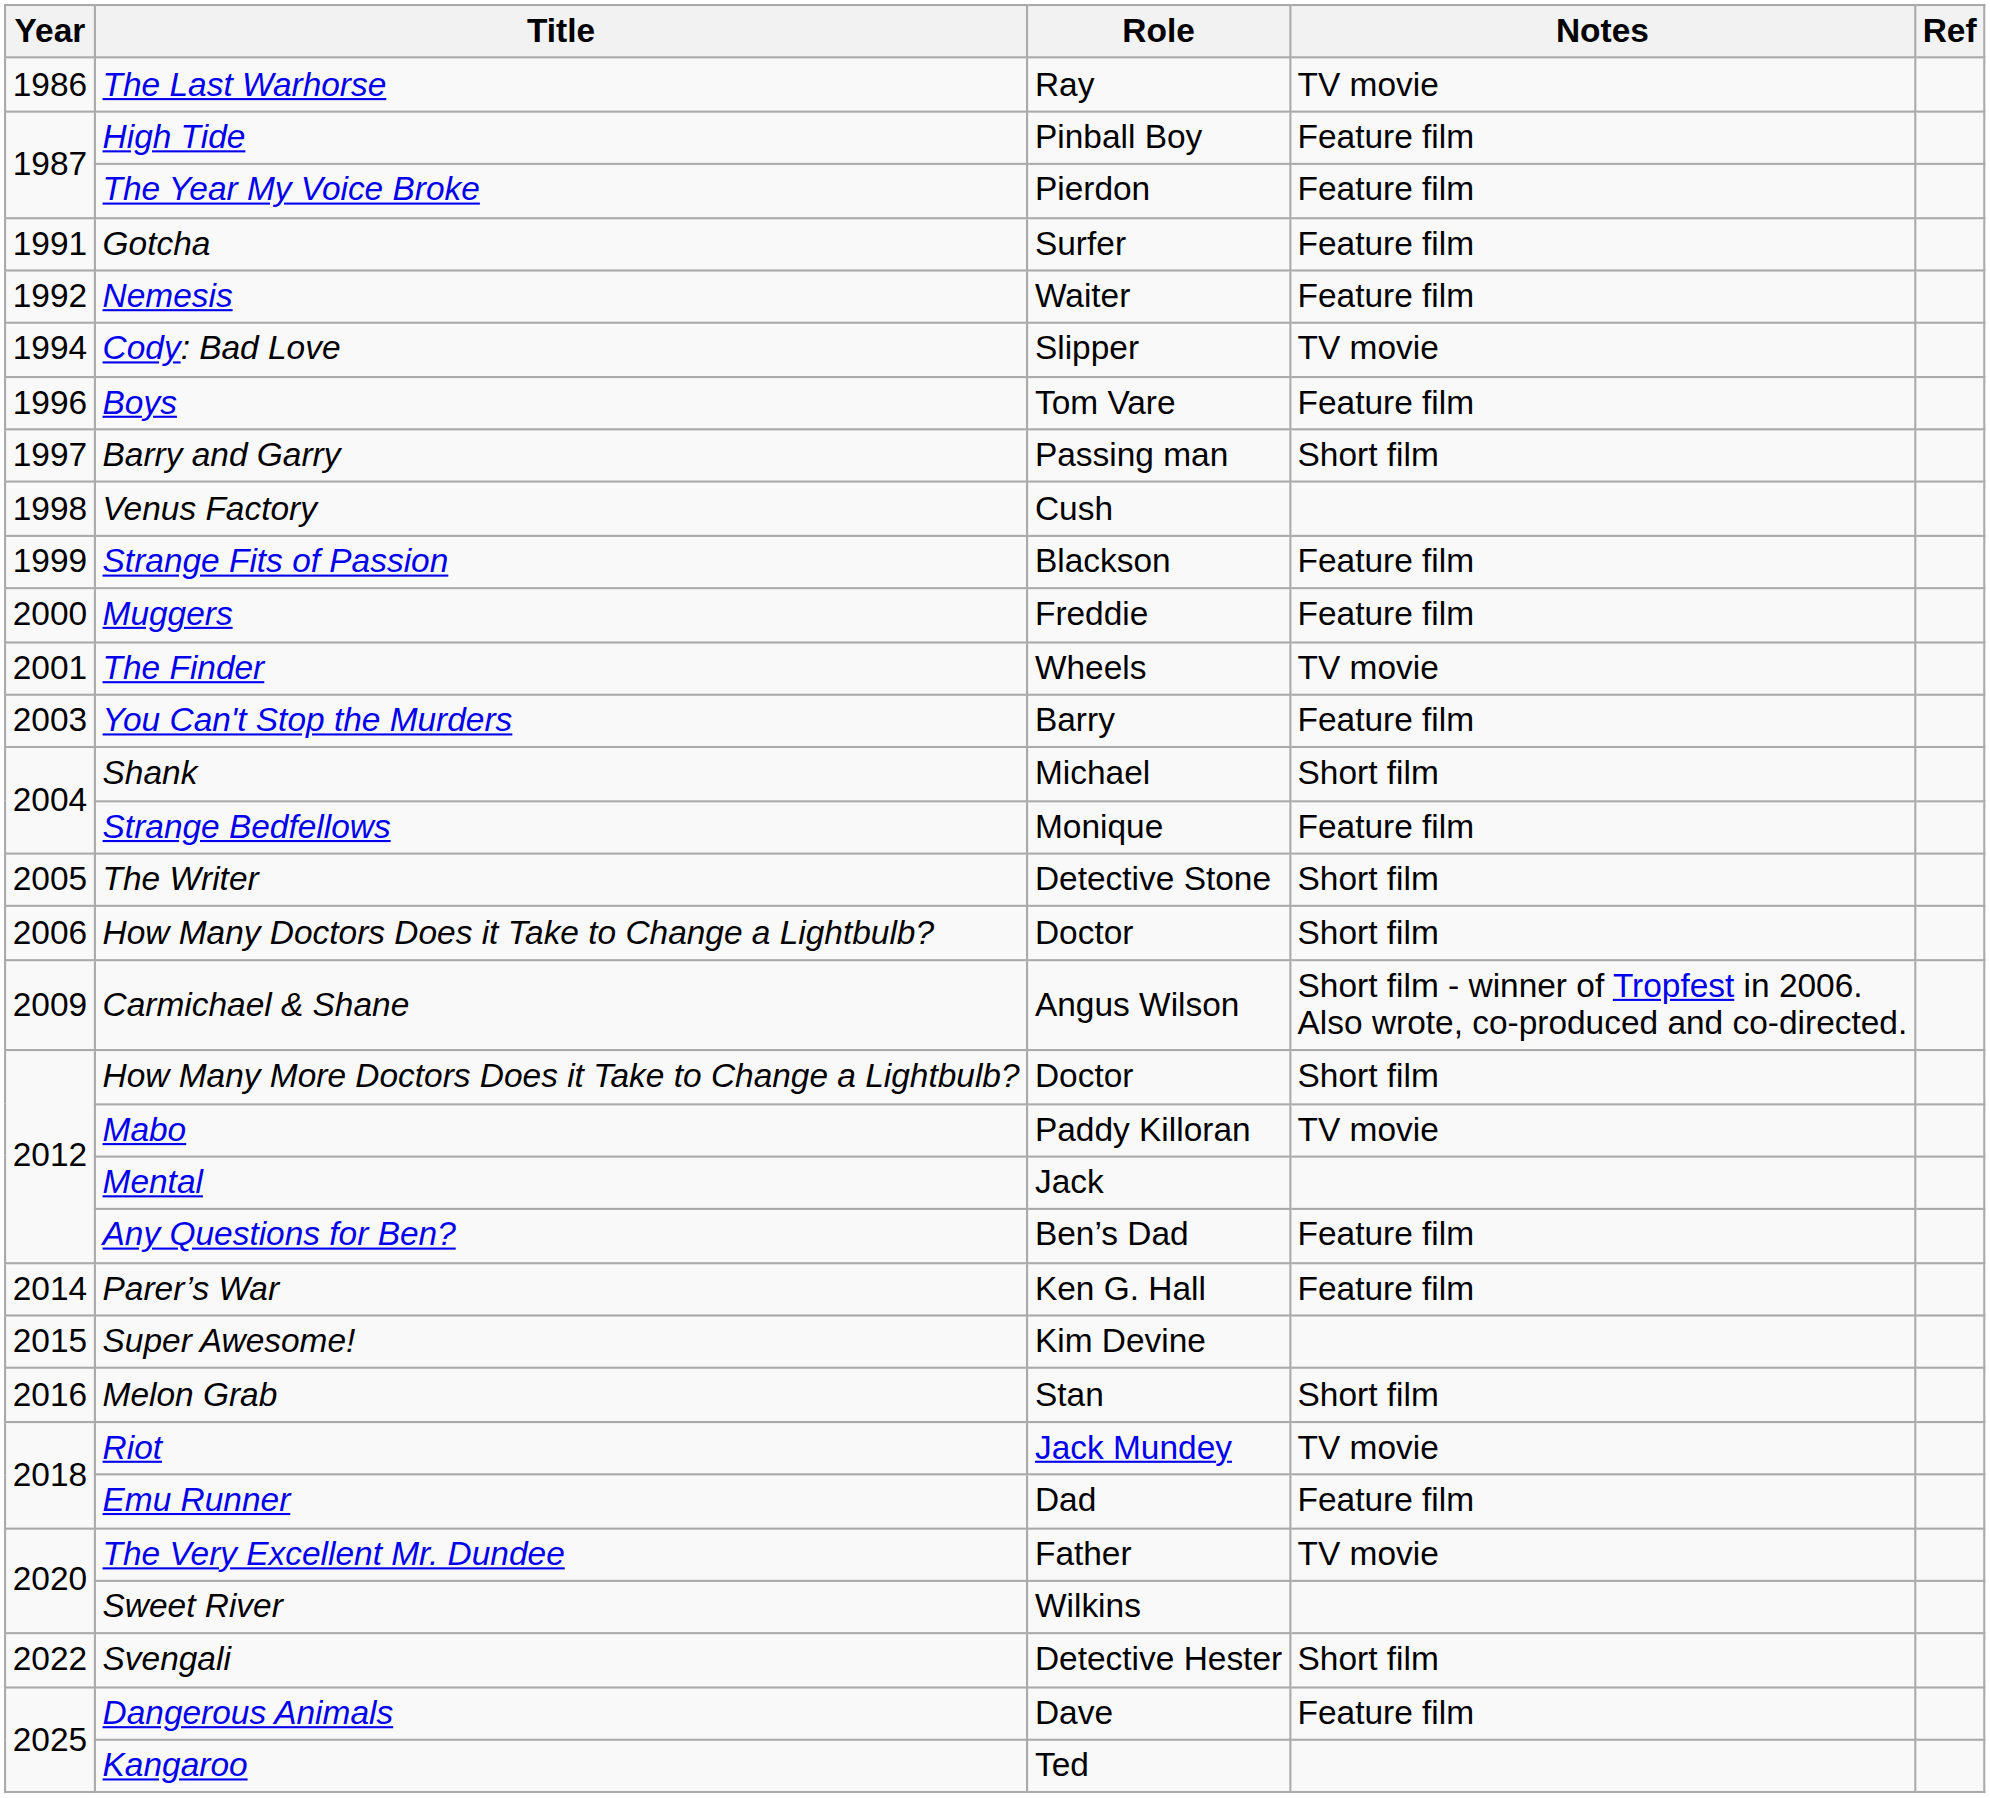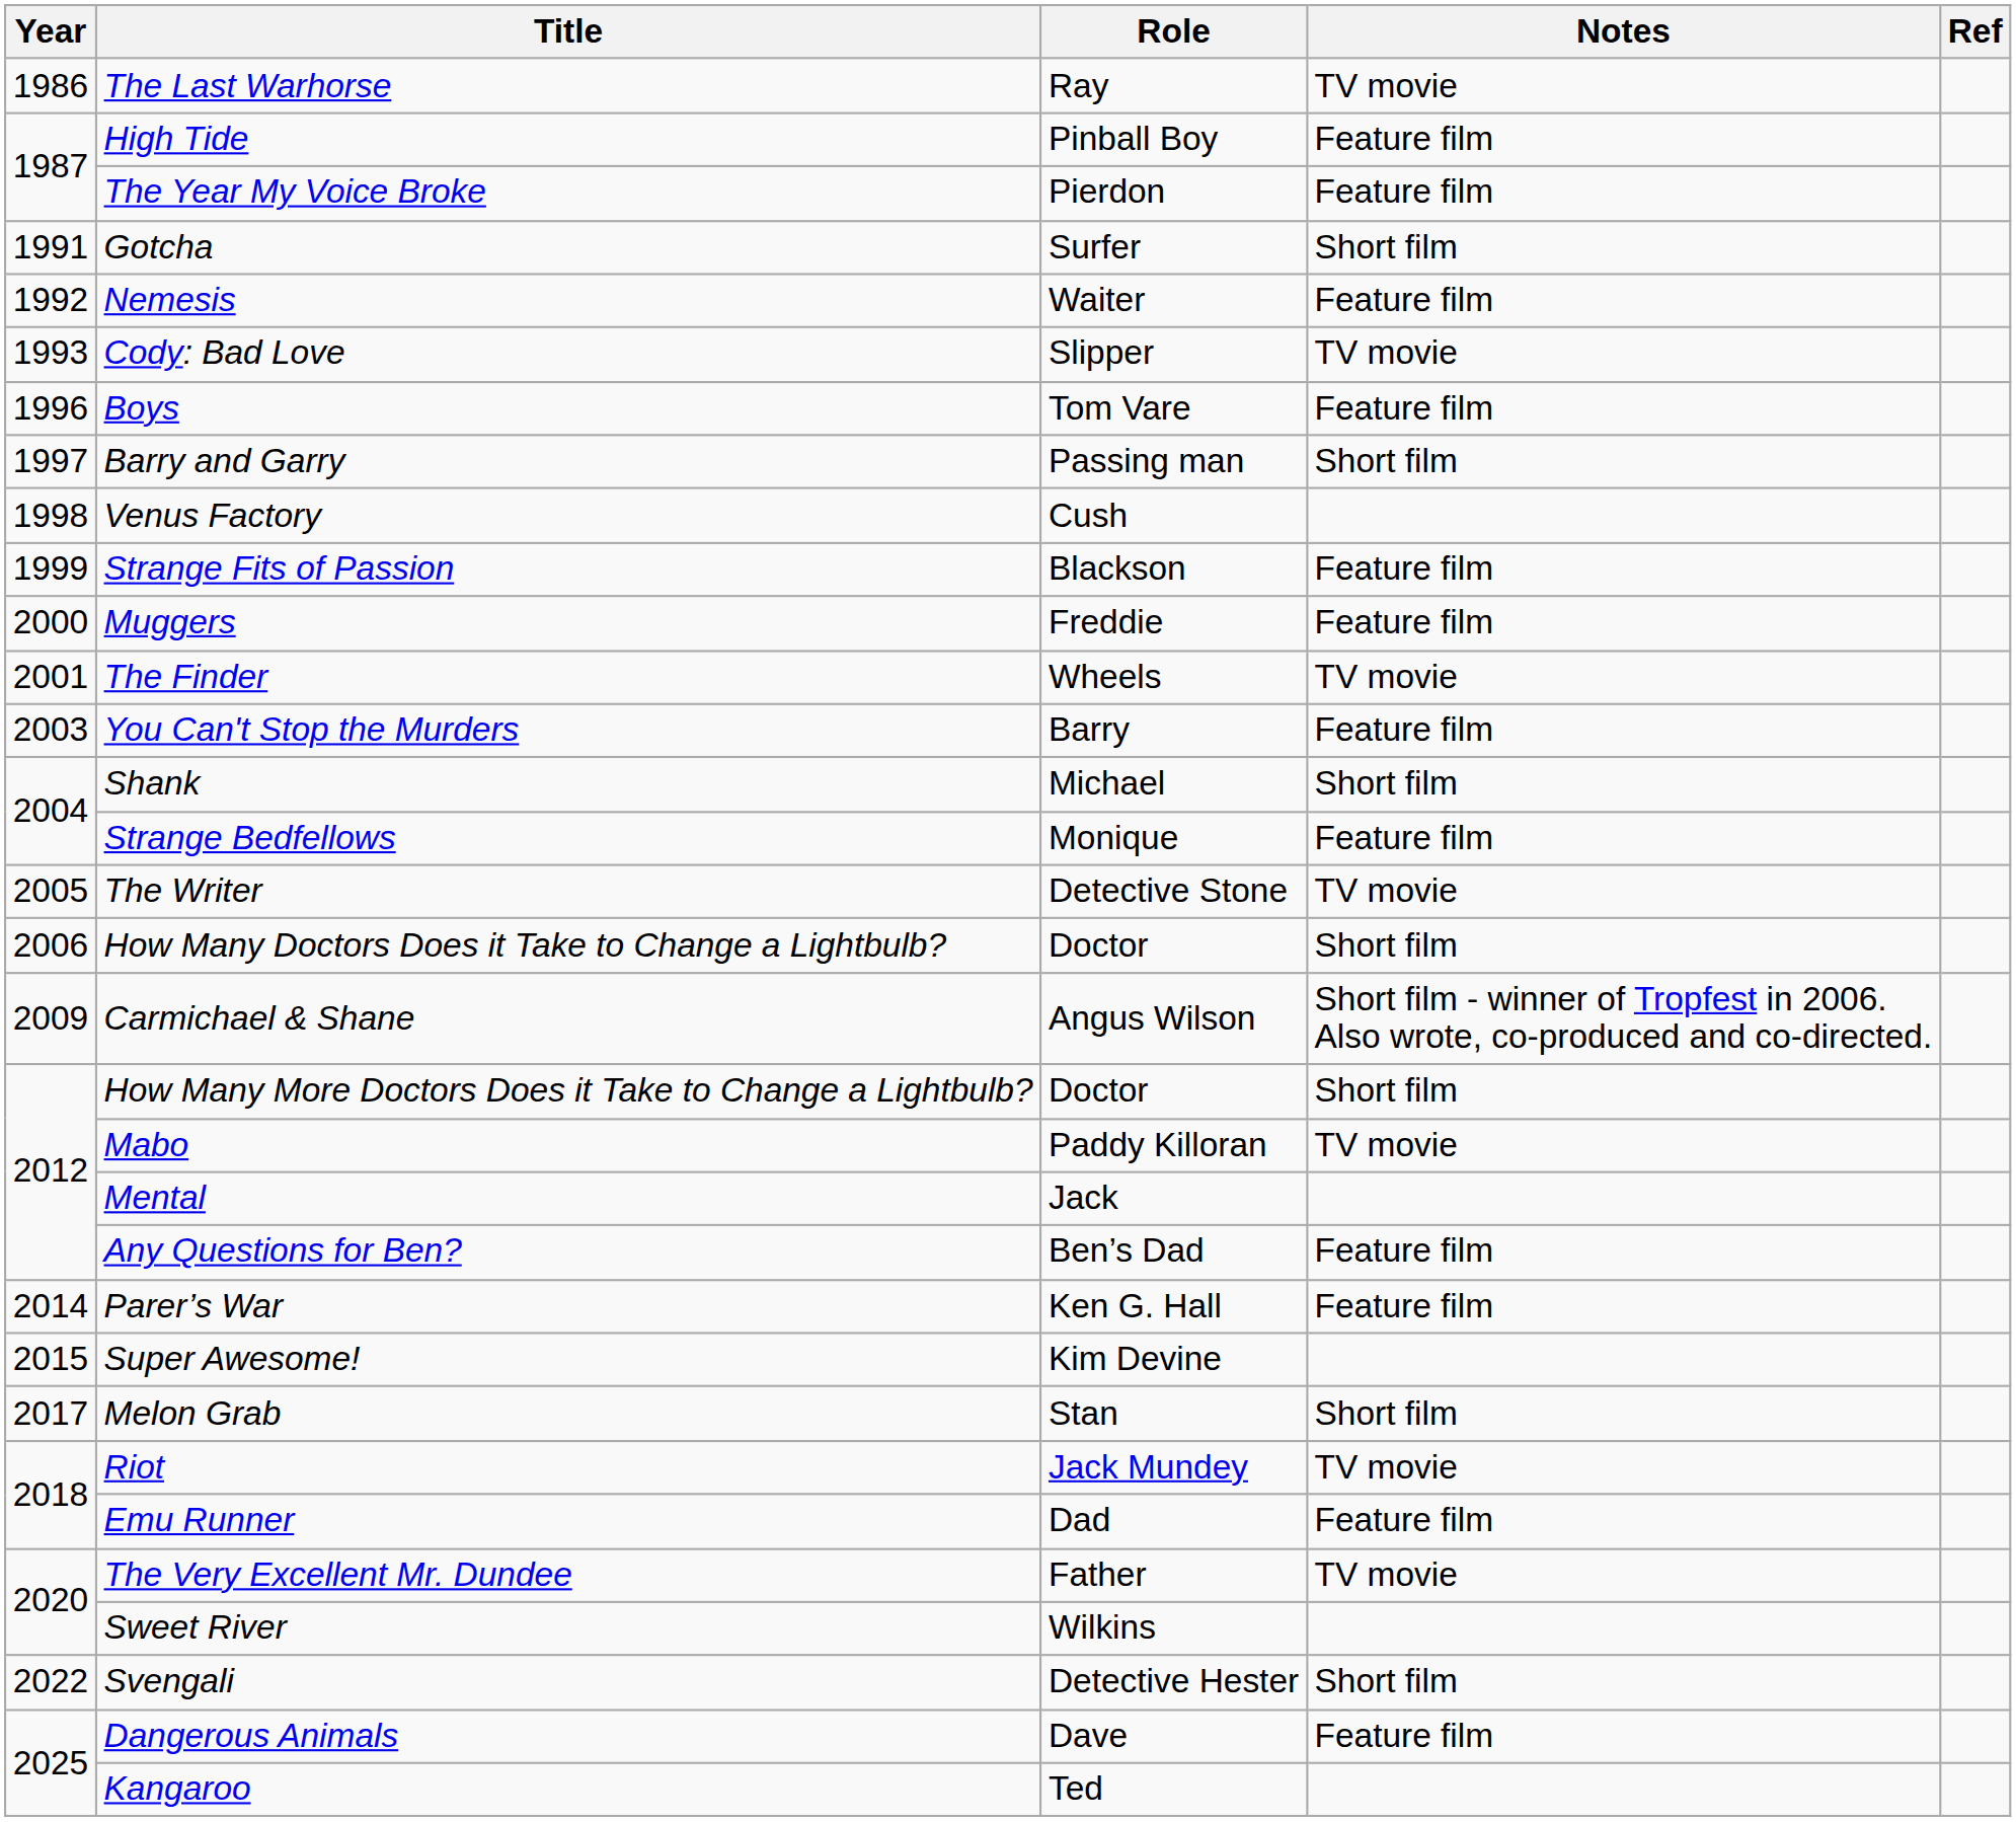Gotcha | Notes: Feature film -> Short film
Cody: Bad Love | Year: 1994 -> 1993
The Writer | Notes: Short film -> TV movie
Melon Grab | Year: 2016 -> 2017
